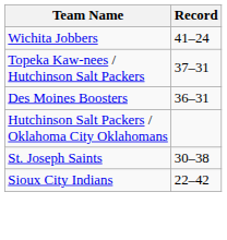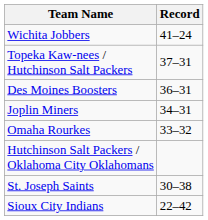+ row: Joplin Miners | 34–31
+ row: Omaha Rourkes | 33–32
